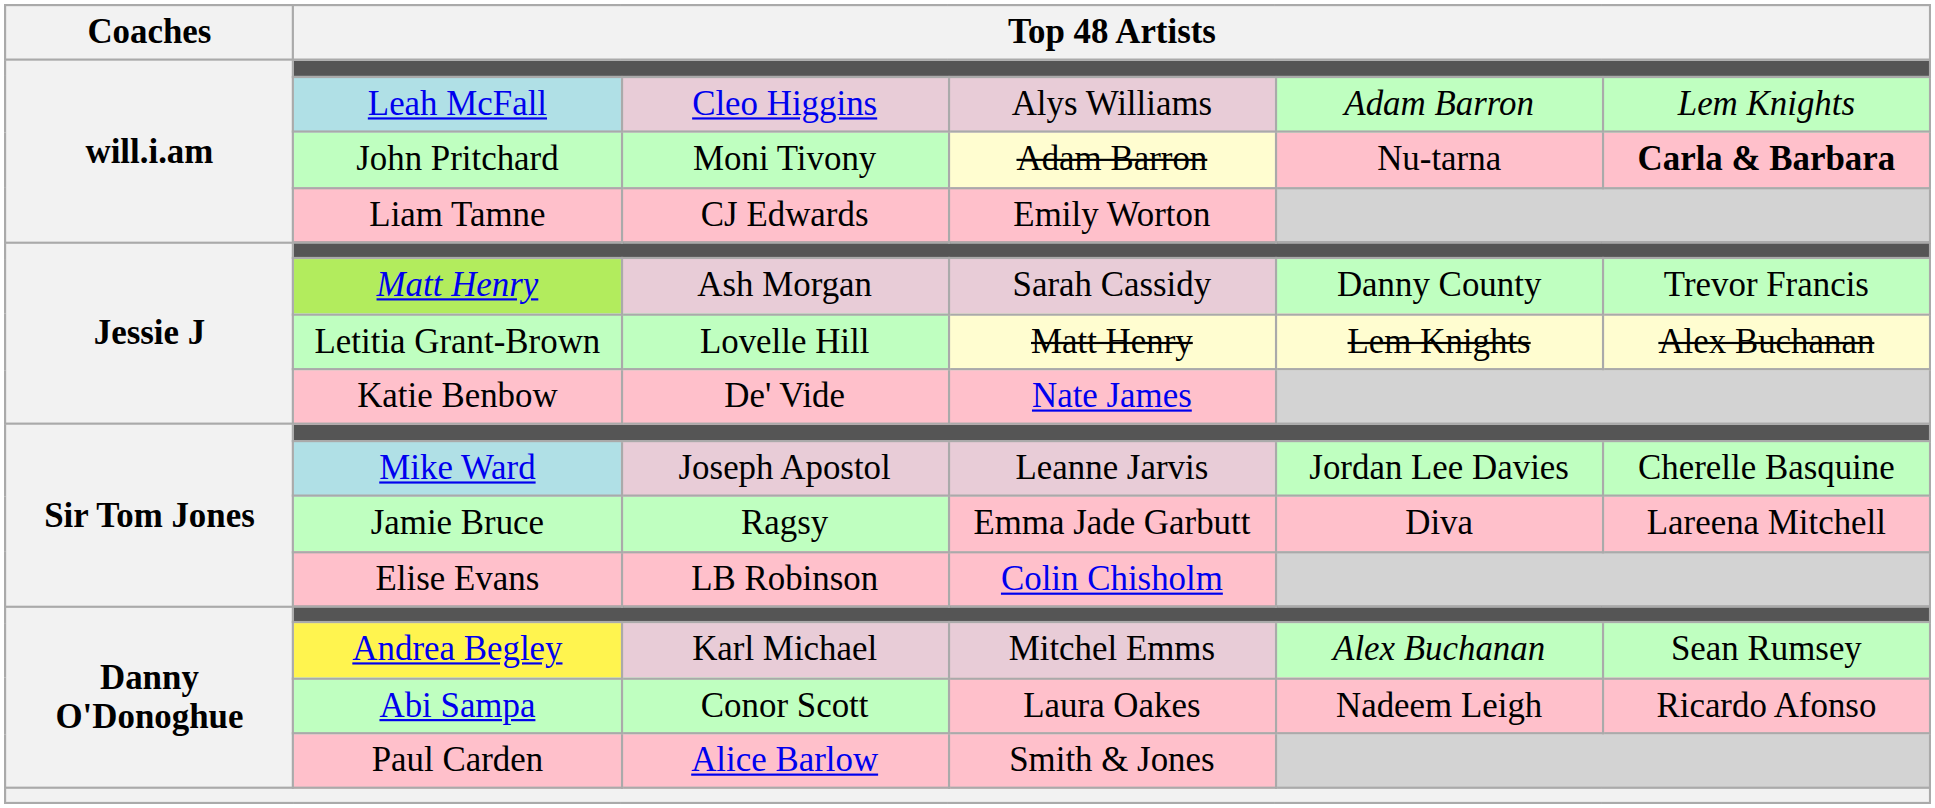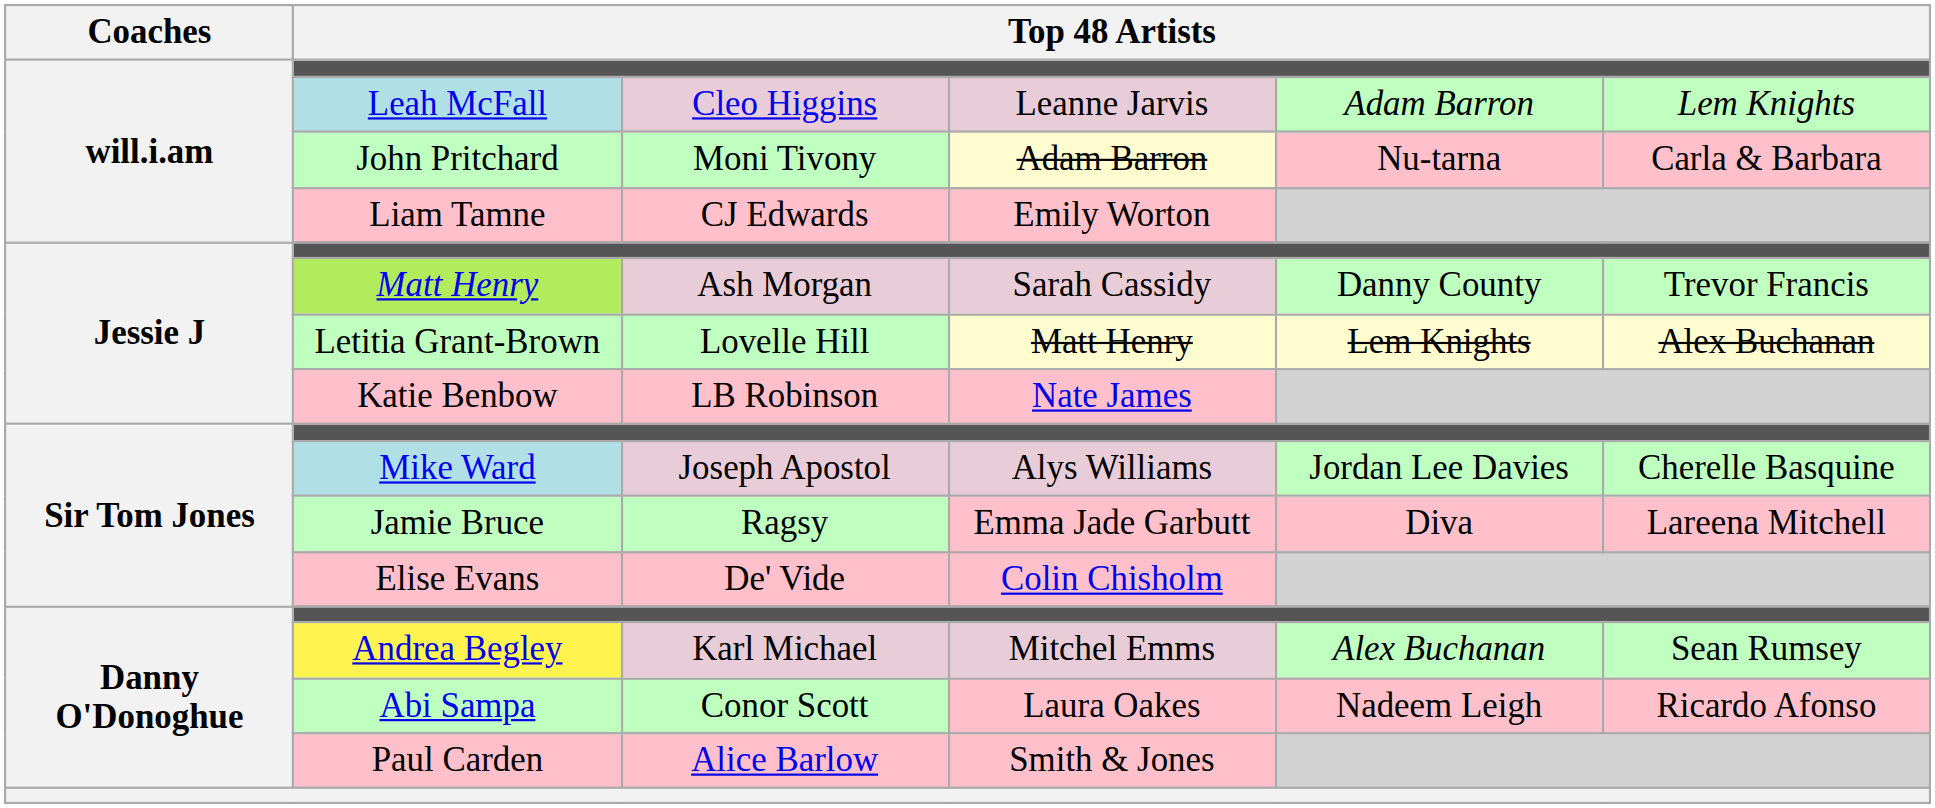Leah McFall | column 4: Alys Williams -> Leanne Jarvis
John Pritchard | column 6: bold -> normal
Katie Benbow | column 3: De' Vide -> LB Robinson
Mike Ward | column 4: Leanne Jarvis -> Alys Williams
Elise Evans | column 3: LB Robinson -> De' Vide
